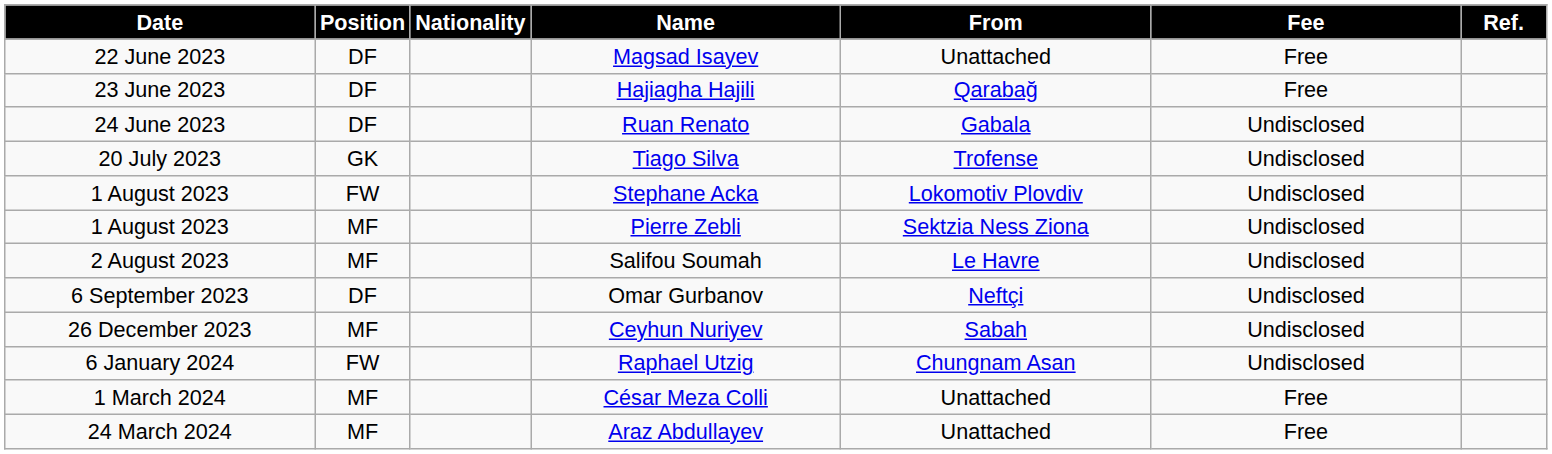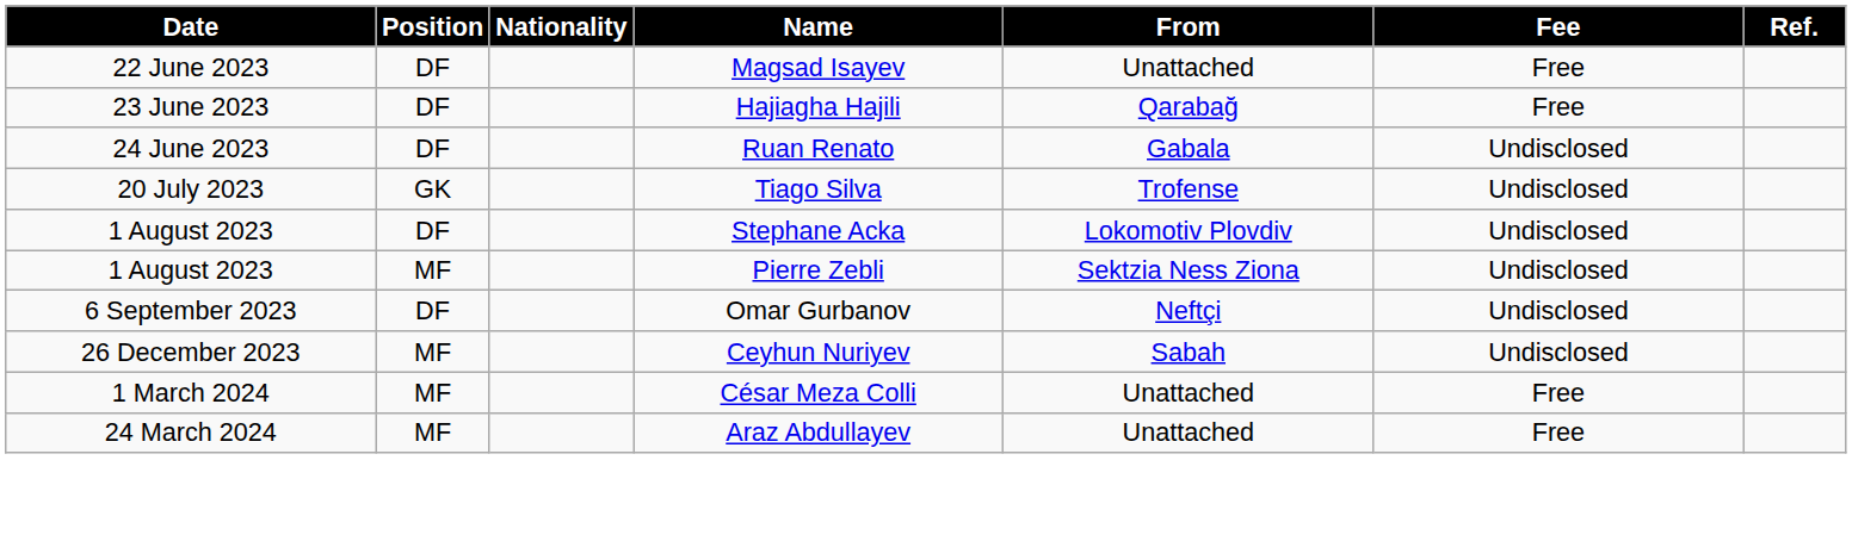Stephane Acka | Position: FW -> DF
- row: 2 August 2023 | MF | Salifou Soumah | Le Havre | Undisclosed
- row: 6 January 2024 | FW | Raphael Utzig | Chungnam Asan | Undisclosed
